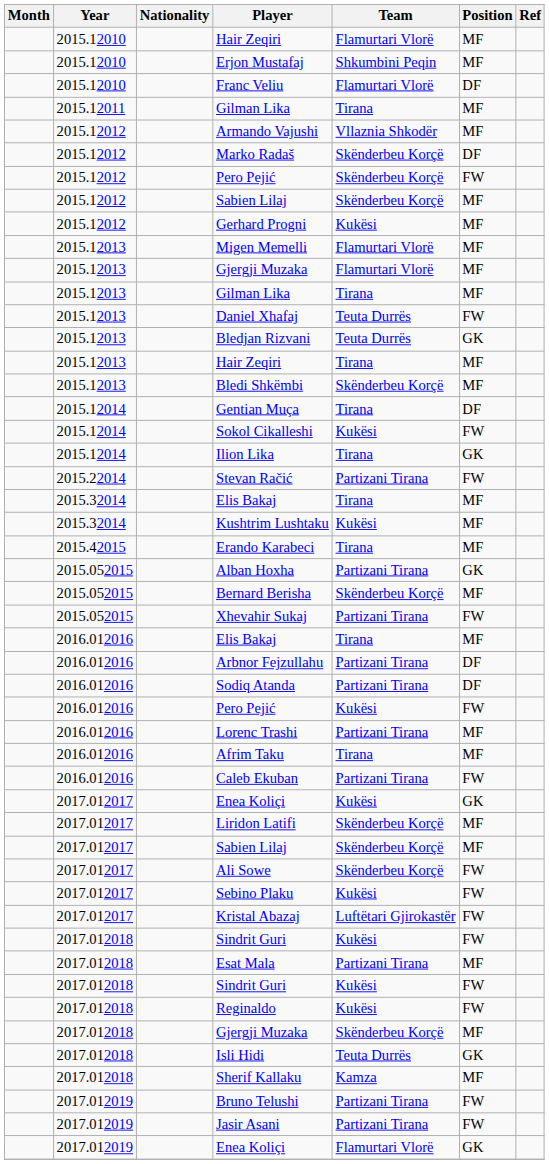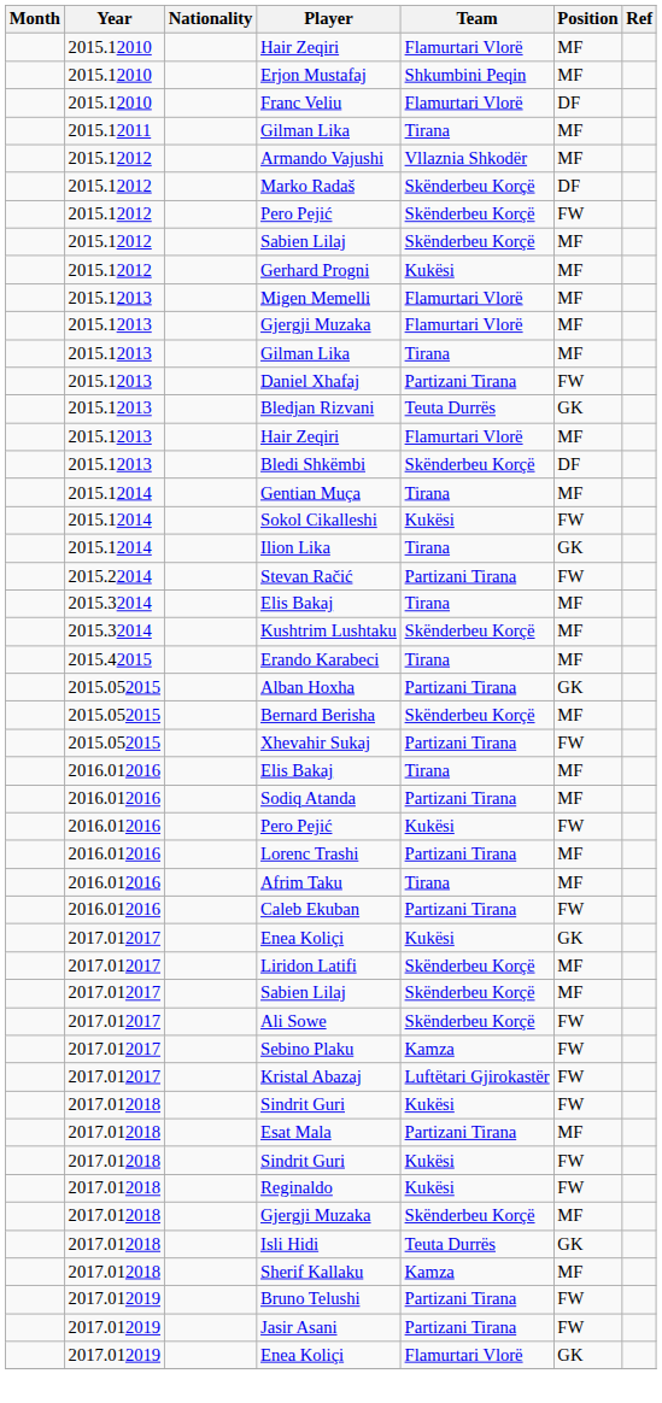Daniel Xhafaj | Team: Teuta Durrës -> Partizani Tirana
2015.12013 / Hair Zeqiri | Team: Tirana -> Flamurtari Vlorë
Bledi Shkëmbi | Position: MF -> DF
Gentian Muça | Position: DF -> MF
Kushtrim Lushtaku | Team: Kukësi -> Skënderbeu Korçë
- row: 2016.012016 | Arbnor Fejzullahu | Partizani Tirana | DF
Sodiq Atanda | Position: DF -> MF
Sebino Plaku | Team: Kukësi -> Kamza
